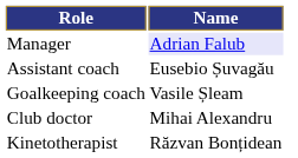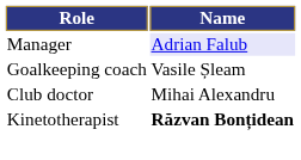- row: Assistant coach | Eusebio Șuvagău
Kinetotherapist | Name: normal -> bold
